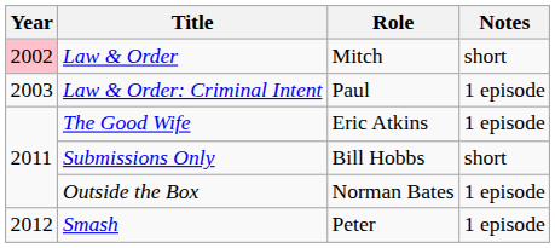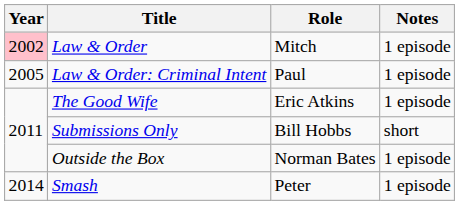Law & Order | Notes: short -> 1 episode
Law & Order: Criminal Intent | Year: 2003 -> 2005
Smash | Year: 2012 -> 2014
